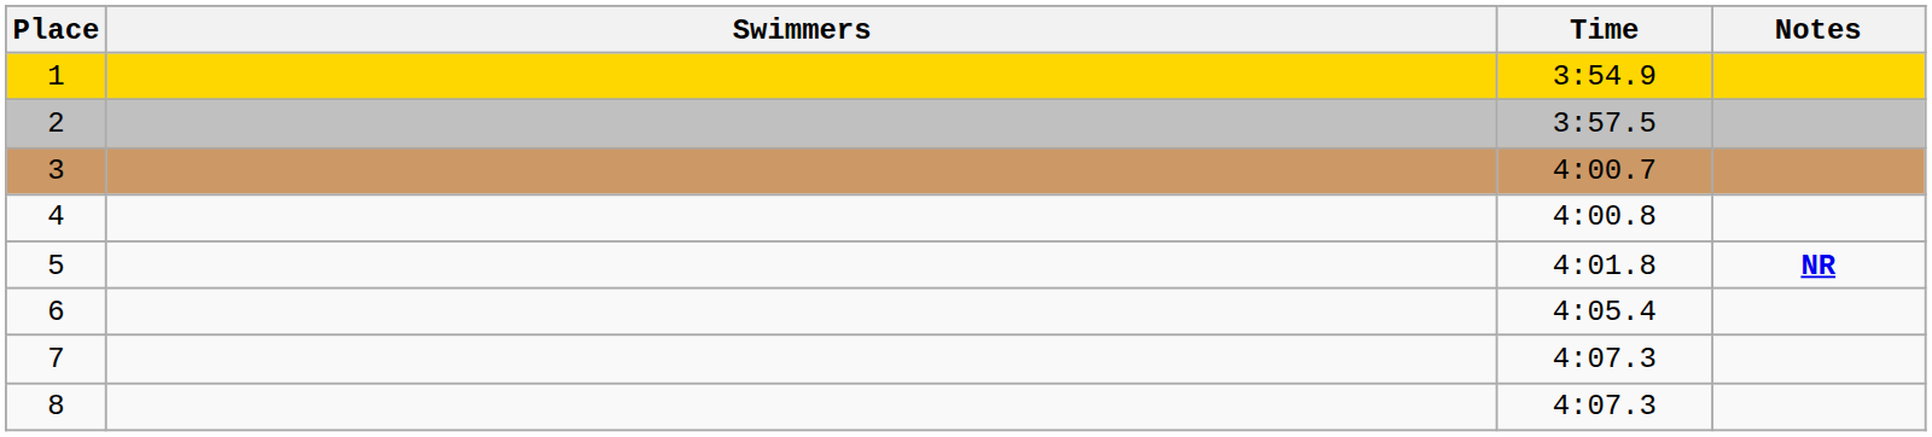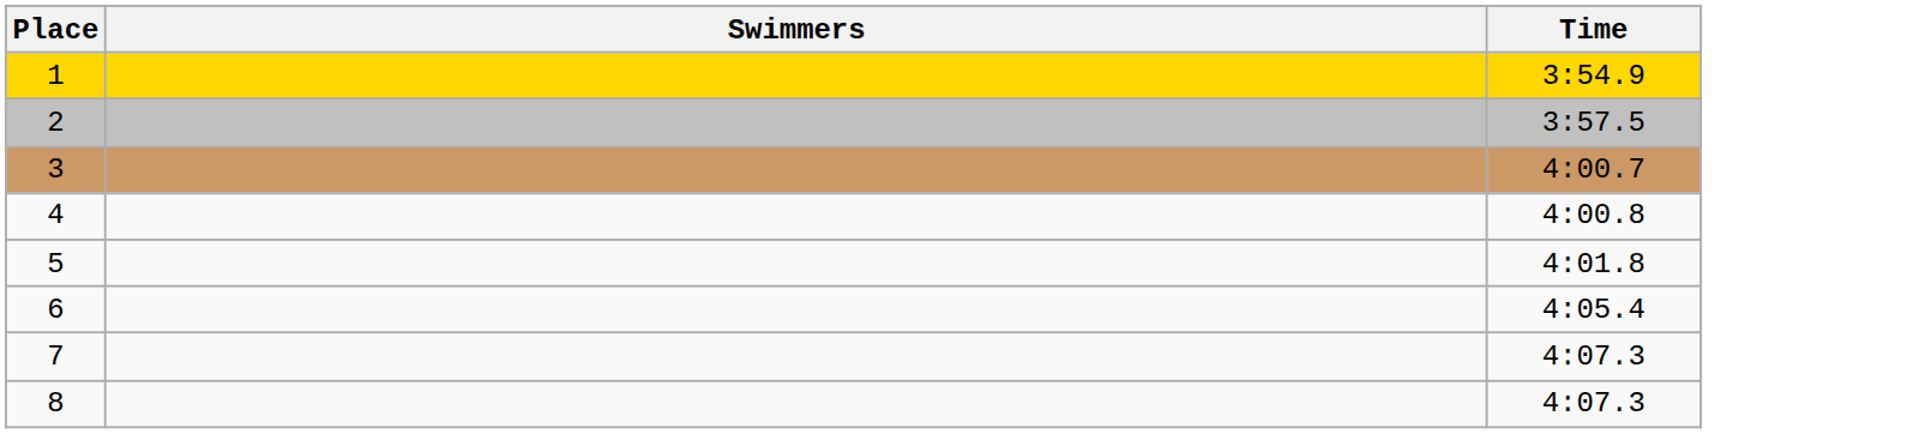- column: Notes | NR
